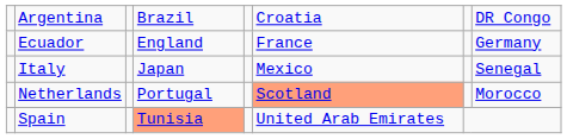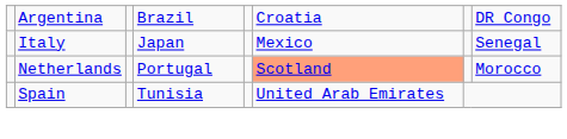- row: Ecuador | England | France | Germany
Spain | column 4: lightsalmon background -> no background
